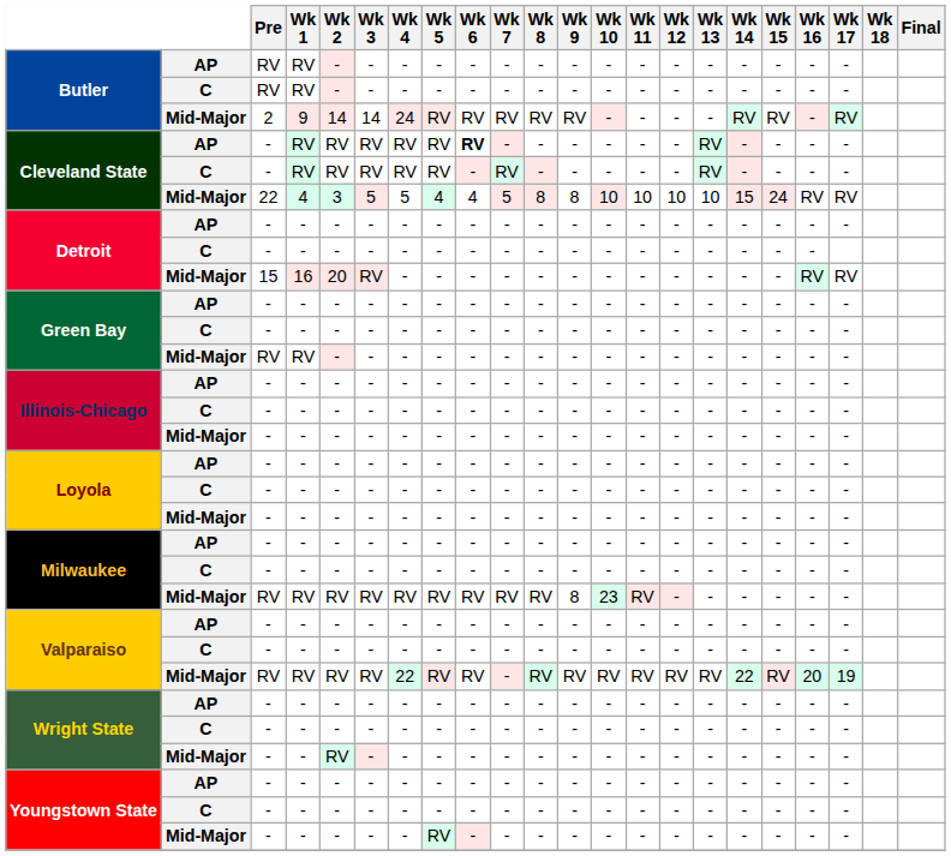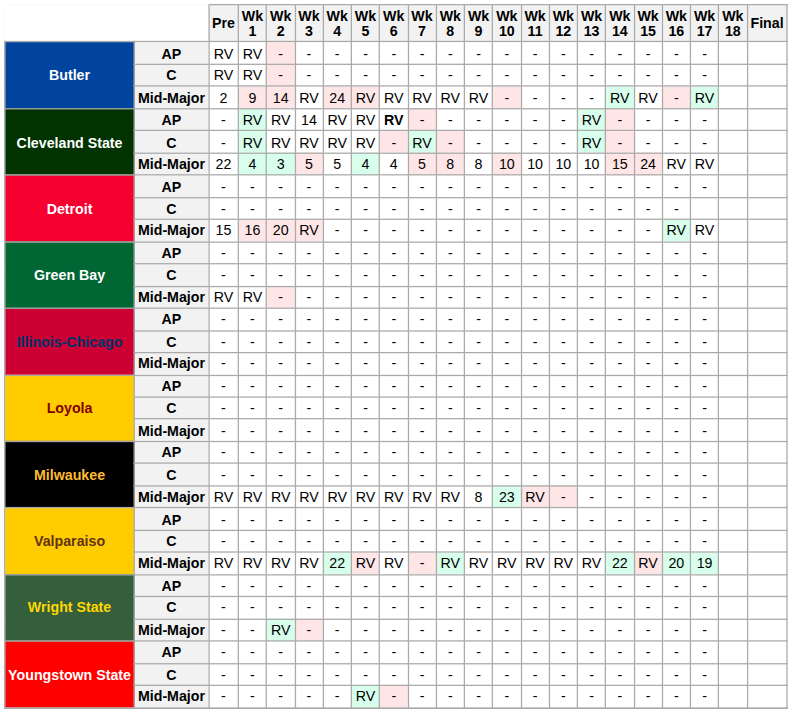Butler / Mid-Major | Wk 3: 14 -> RV
Cleveland State / AP | Wk 3: RV -> 14
